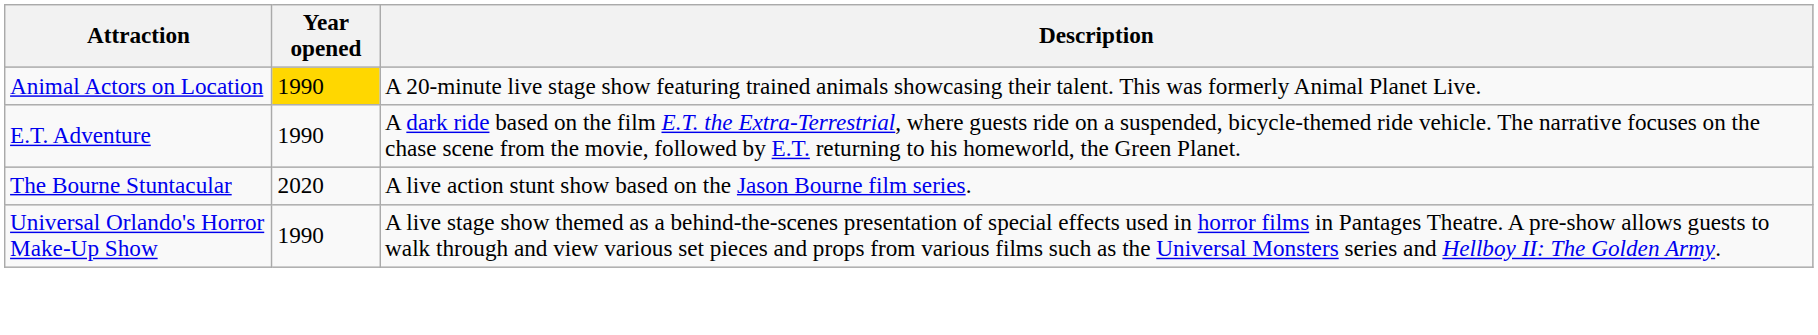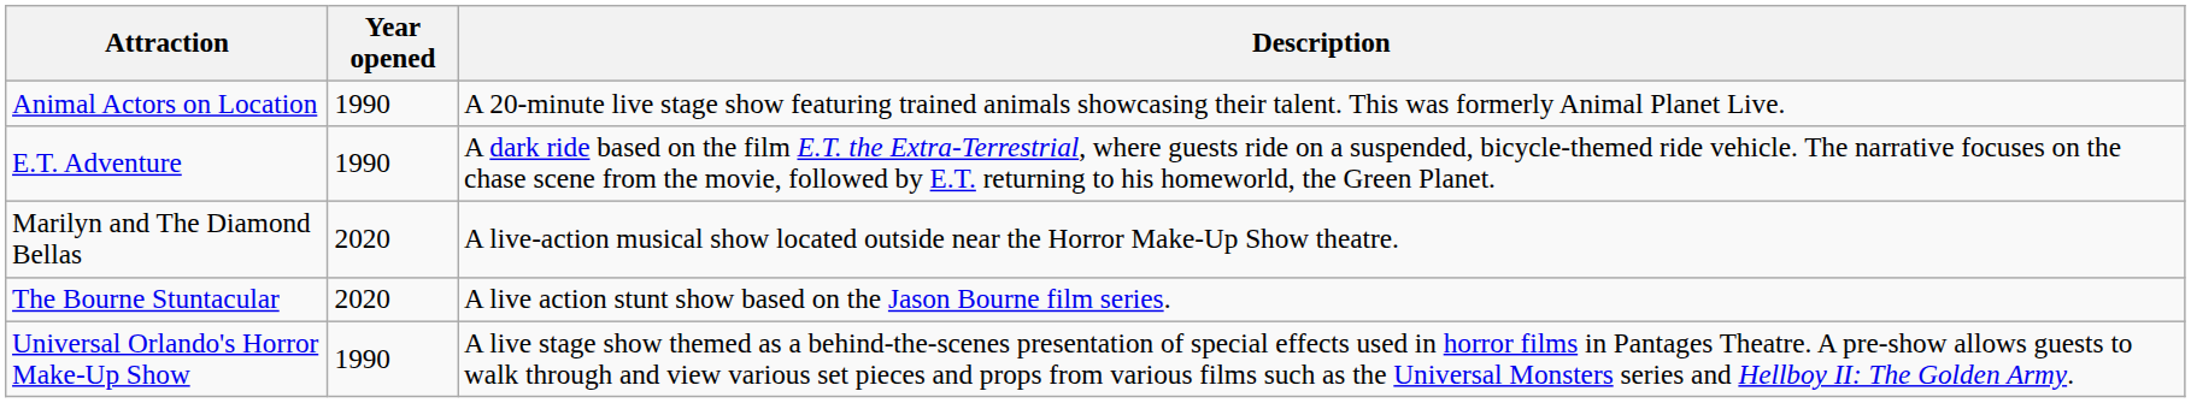Animal Actors on Location | Year opened: gold background -> no background
+ row: Marilyn and The Diamond Bellas | 2020 | A live-action musical show located outside near the Horror Make-Up Show theatre.
